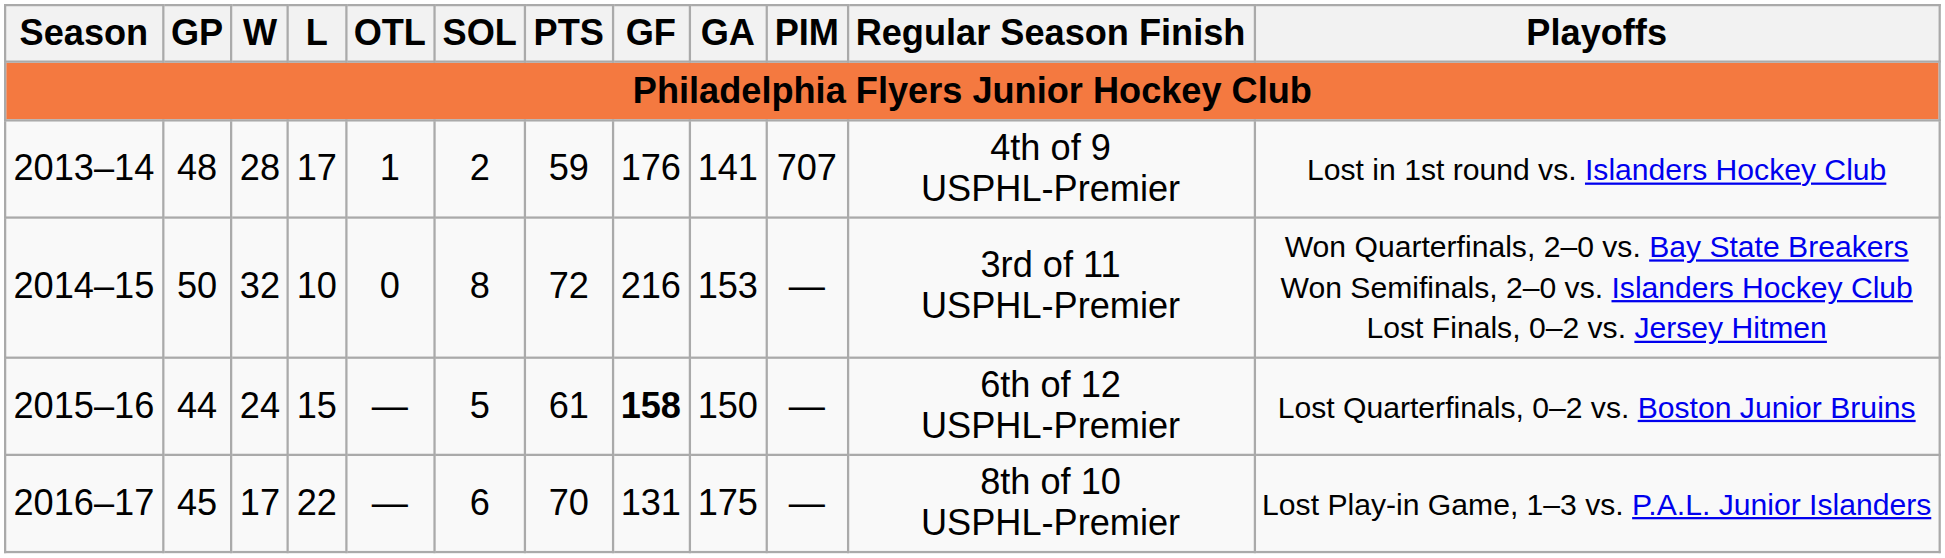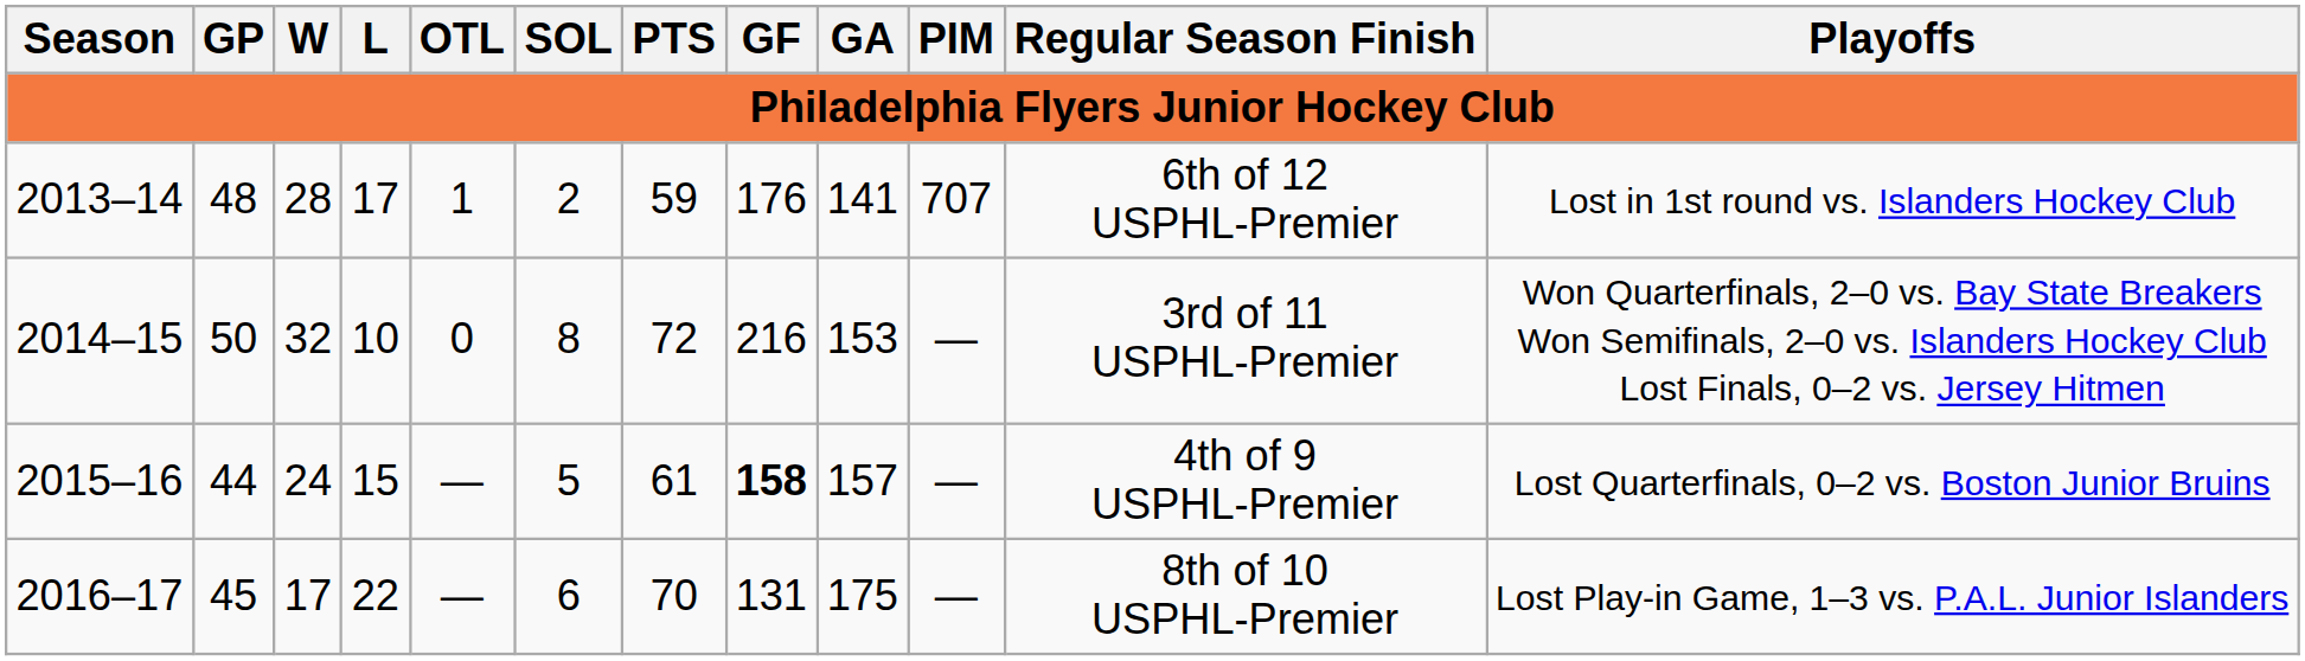2013–14 | Regular Season Finish: 4th of 9 USPHL-Premier -> 6th of 12 USPHL-Premier
2015–16 | GA: 150 -> 157
2015–16 | Regular Season Finish: 6th of 12 USPHL-Premier -> 4th of 9 USPHL-Premier
